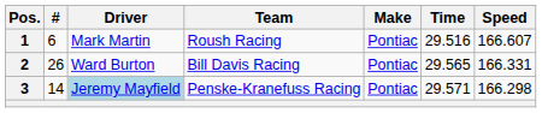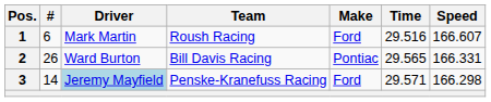1 | Make: Pontiac -> Ford
3 | Make: Pontiac -> Ford
